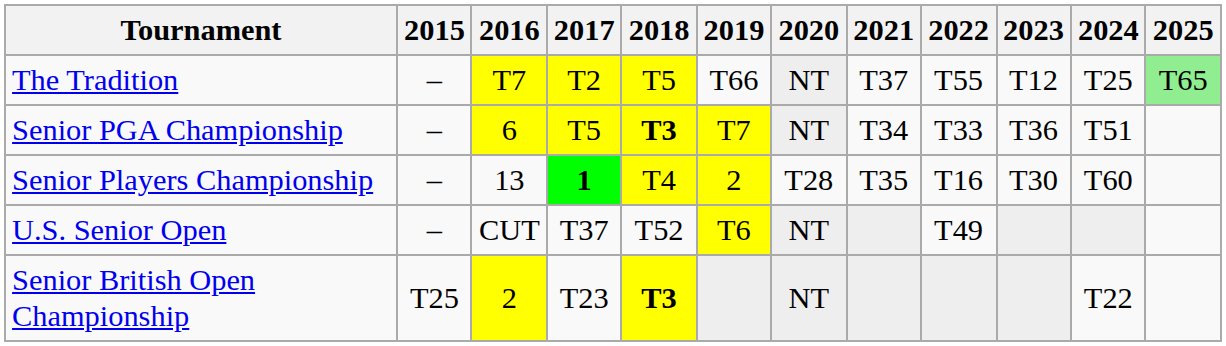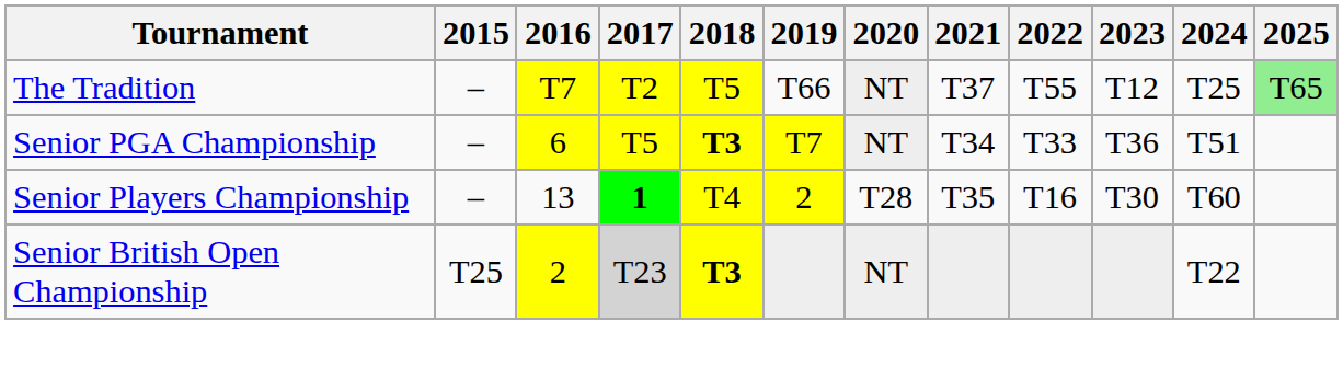- row: U.S. Senior Open | – | CUT | T37 | T52 | T6 | NT | T49
Senior British Open Championship | 2017: no background -> lightgrey background
